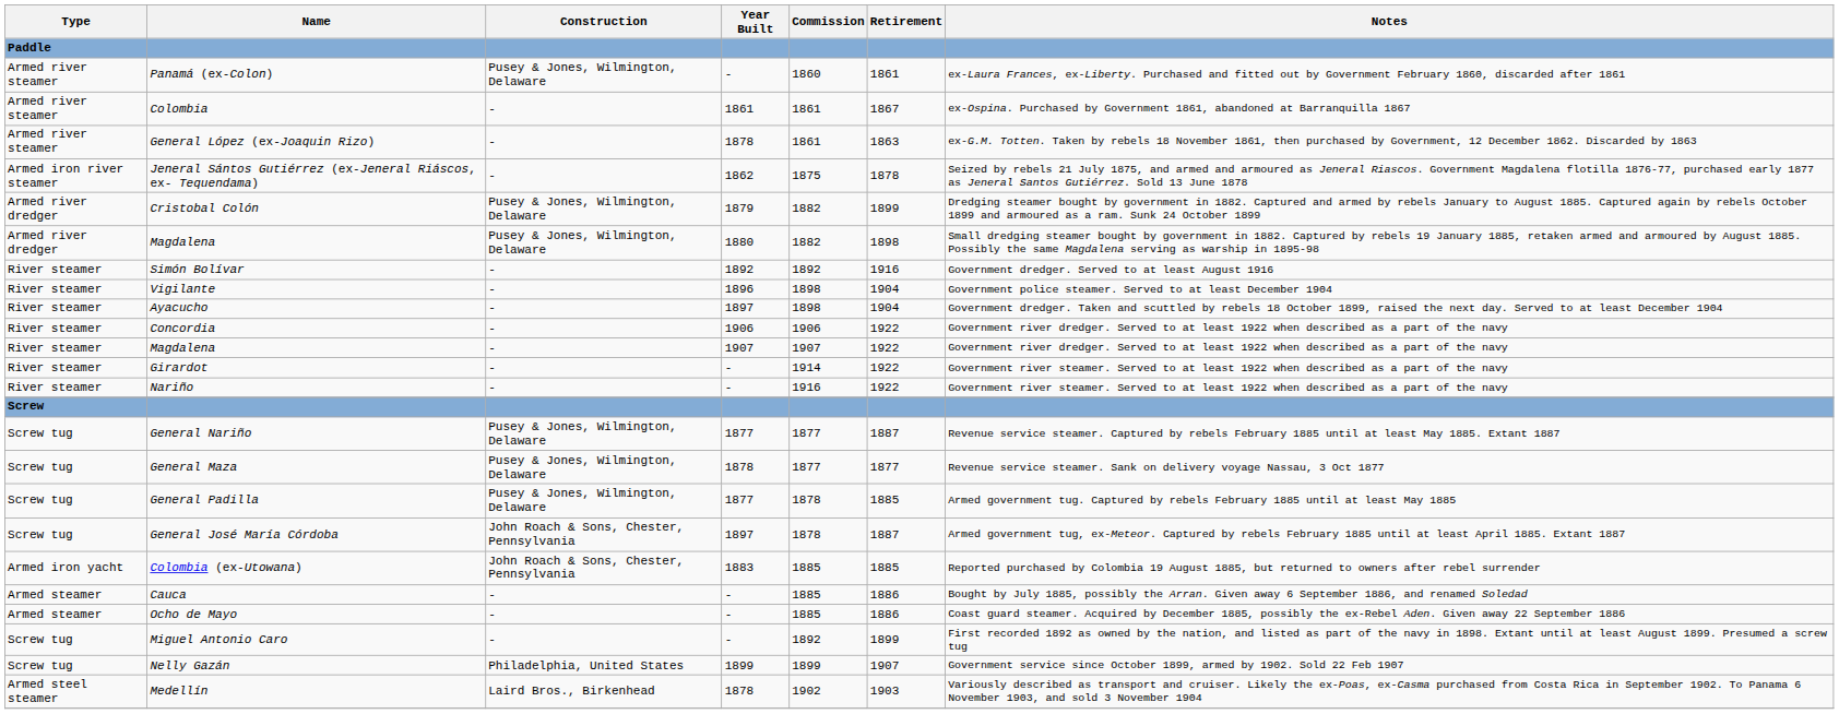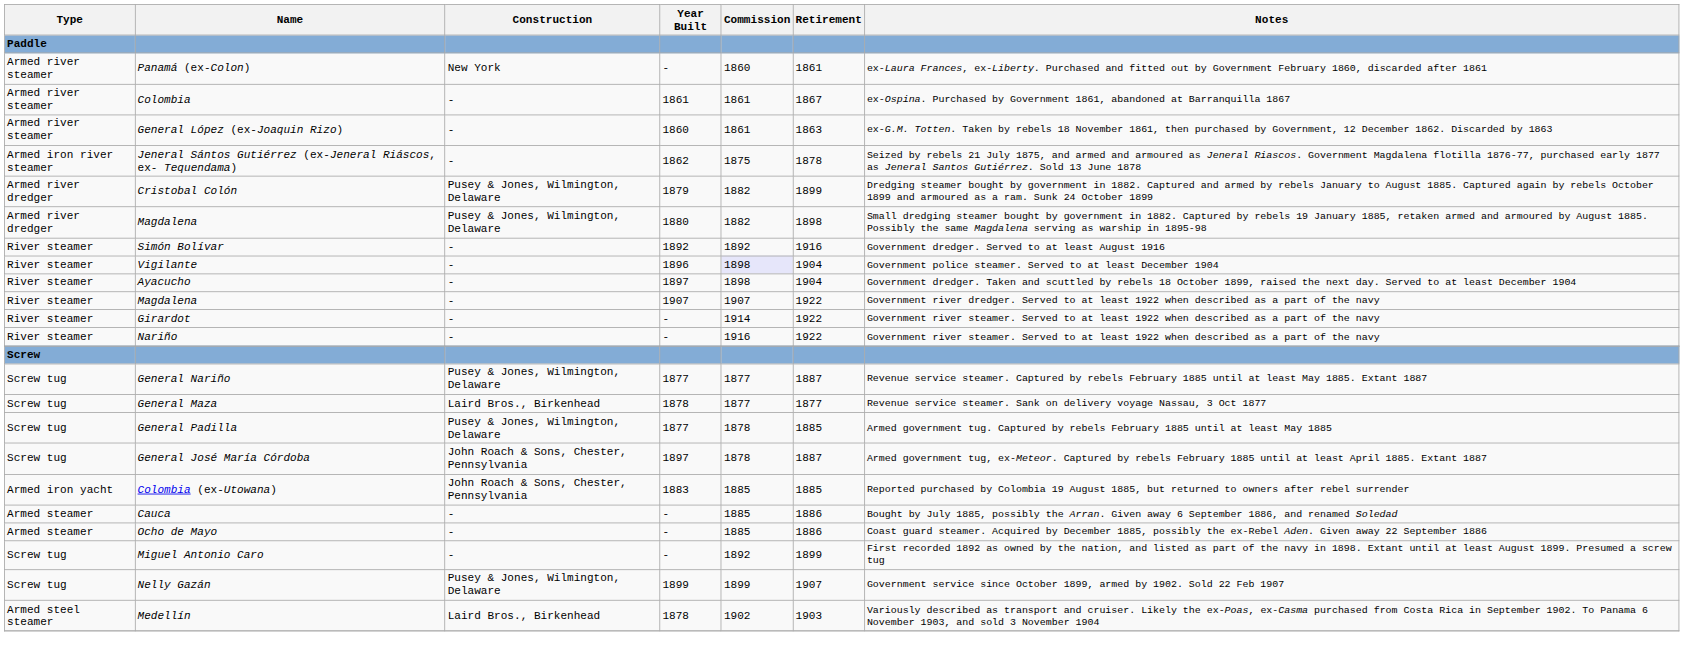Panamá (ex-Colon) | Construction: Pusey & Jones, Wilmington, Delaware -> New York
General López (ex-Joaquin Rizo) | Year Built: 1878 -> 1860
Vigilante | Commission: no background -> lavender background
- row: River steamer | Concordia | - | 1906 | 1906 | 1922 | Government river dredger. Served to at least 1922 when described as a part of the navy
General Maza | Construction: Pusey & Jones, Wilmington, Delaware -> Laird Bros., Birkenhead
Nelly Gazán | Construction: Philadelphia, United States -> Pusey & Jones, Wilmington, Delaware
